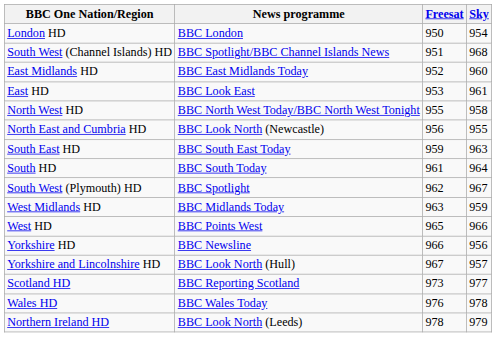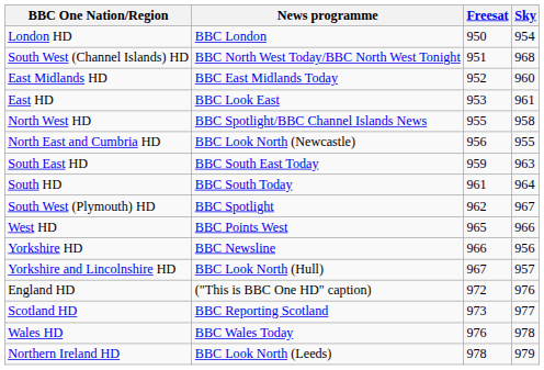South West (Channel Islands) HD | News programme: BBC Spotlight/BBC Channel Islands News -> BBC North West Today/BBC North West Tonight
North West HD | News programme: BBC North West Today/BBC North West Tonight -> BBC Spotlight/BBC Channel Islands News
- row: West Midlands HD | BBC Midlands Today | 963 | 959
+ row: England HD | ("This is BBC One HD" caption) | 972 | 976
